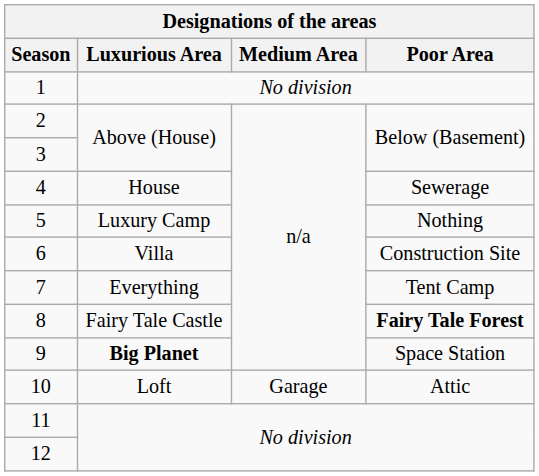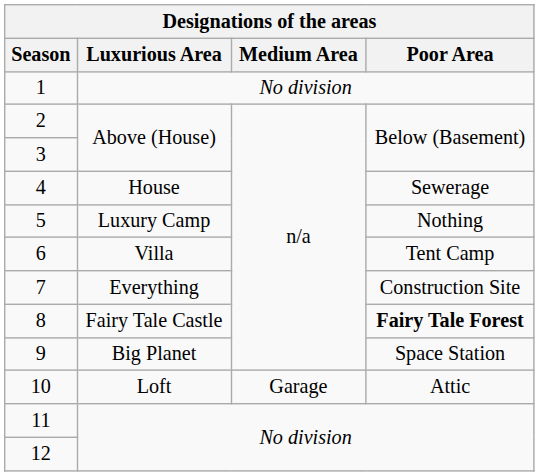6 | Poor Area: Construction Site -> Tent Camp
7 | Poor Area: Tent Camp -> Construction Site
9 | Luxurious Area: bold -> normal
